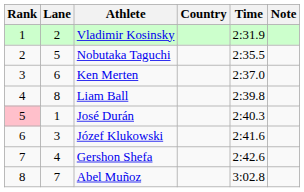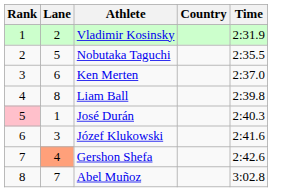- column: Note
Gershon Shefa | Lane: no background -> lightsalmon background
